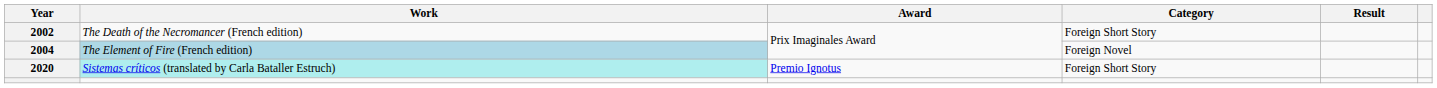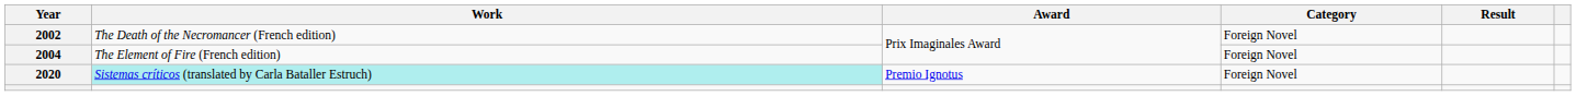2002 | Category: Foreign Short Story -> Foreign Novel
2004 | Work: lightblue background -> no background
2020 | Category: Foreign Short Story -> Foreign Novel
